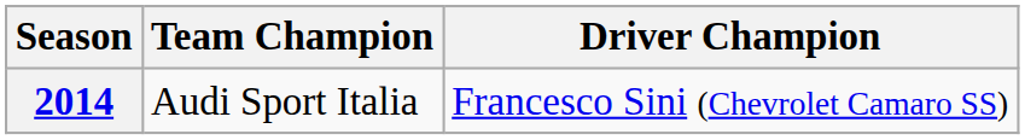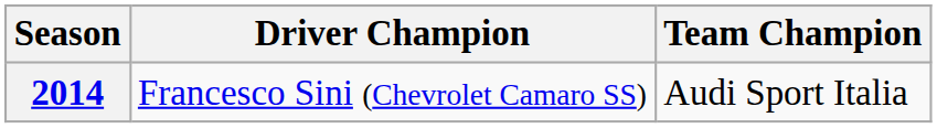columns swapped: Driver Champion <-> Team Champion
